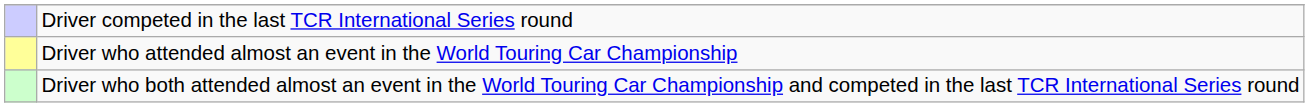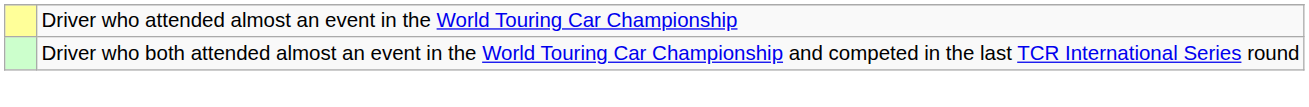- row: Driver competed in the last TCR International Series round
